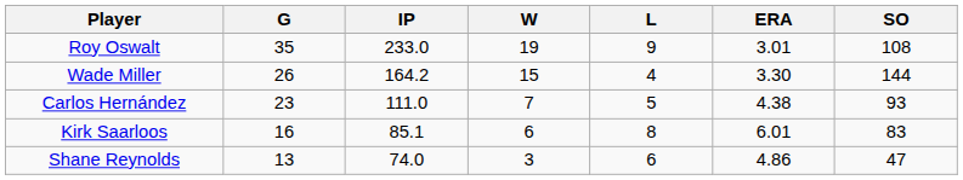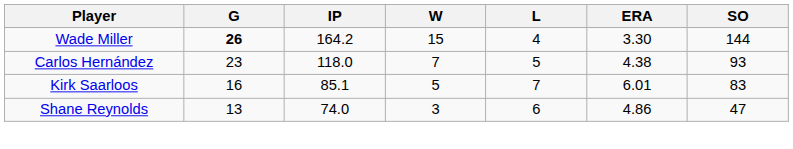- row: Roy Oswalt | 35 | 233.0 | 19 | 9 | 3.01 | 108
Wade Miller | G: normal -> bold
Carlos Hernández | IP: 111.0 -> 118.0
Kirk Saarloos | W: 6 -> 5
Kirk Saarloos | L: 8 -> 7
